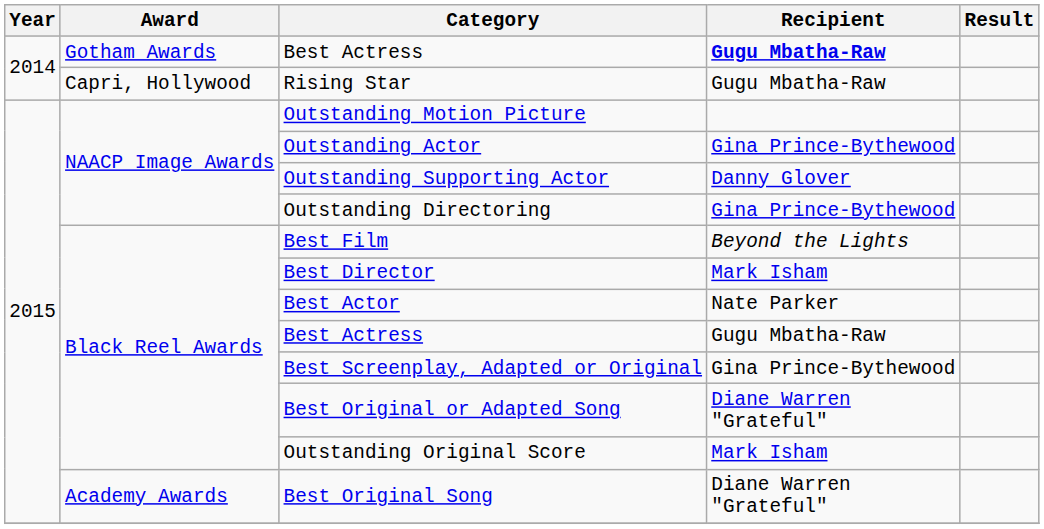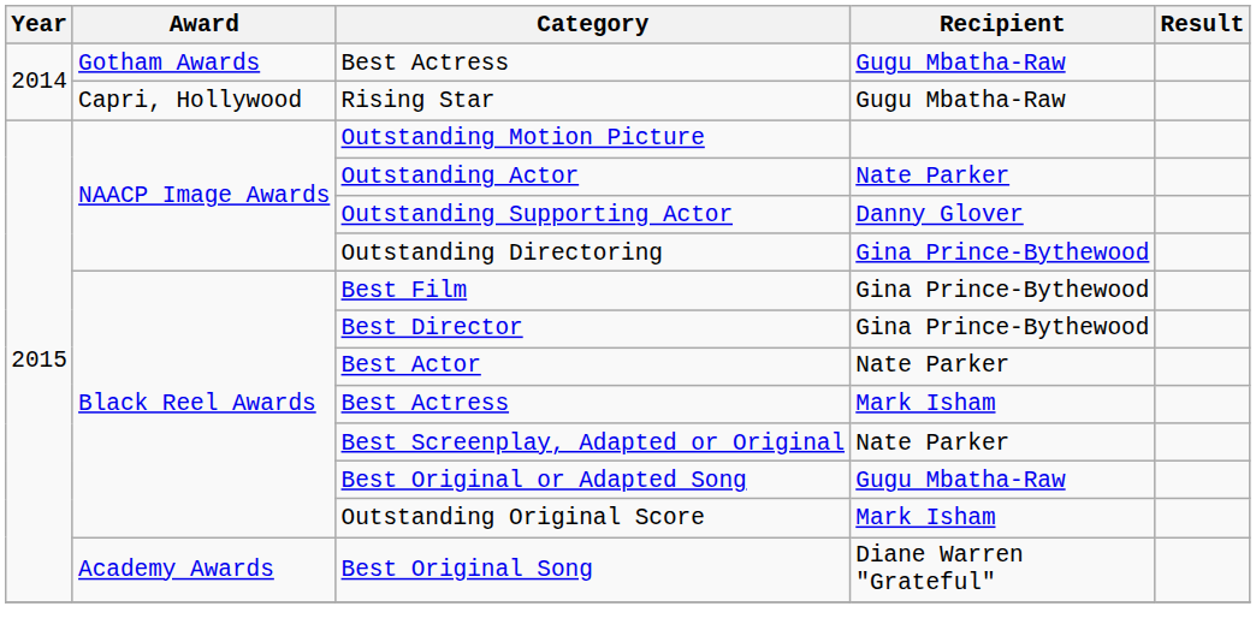Gotham Awards / Best Actress | Recipient: bold -> normal
Outstanding Actor | Recipient: Gina Prince-Bythewood -> Nate Parker
Best Film | Recipient: Beyond the Lights -> Gina Prince-Bythewood
Best Director | Recipient: Mark Isham -> Gina Prince-Bythewood
Black Reel Awards / Best Actress | Recipient: Gugu Mbatha-Raw -> Mark Isham
Best Screenplay, Adapted or Original | Recipient: Gina Prince-Bythewood -> Nate Parker
Best Original or Adapted Song | Recipient: Diane Warren "Grateful" -> Gugu Mbatha-Raw
